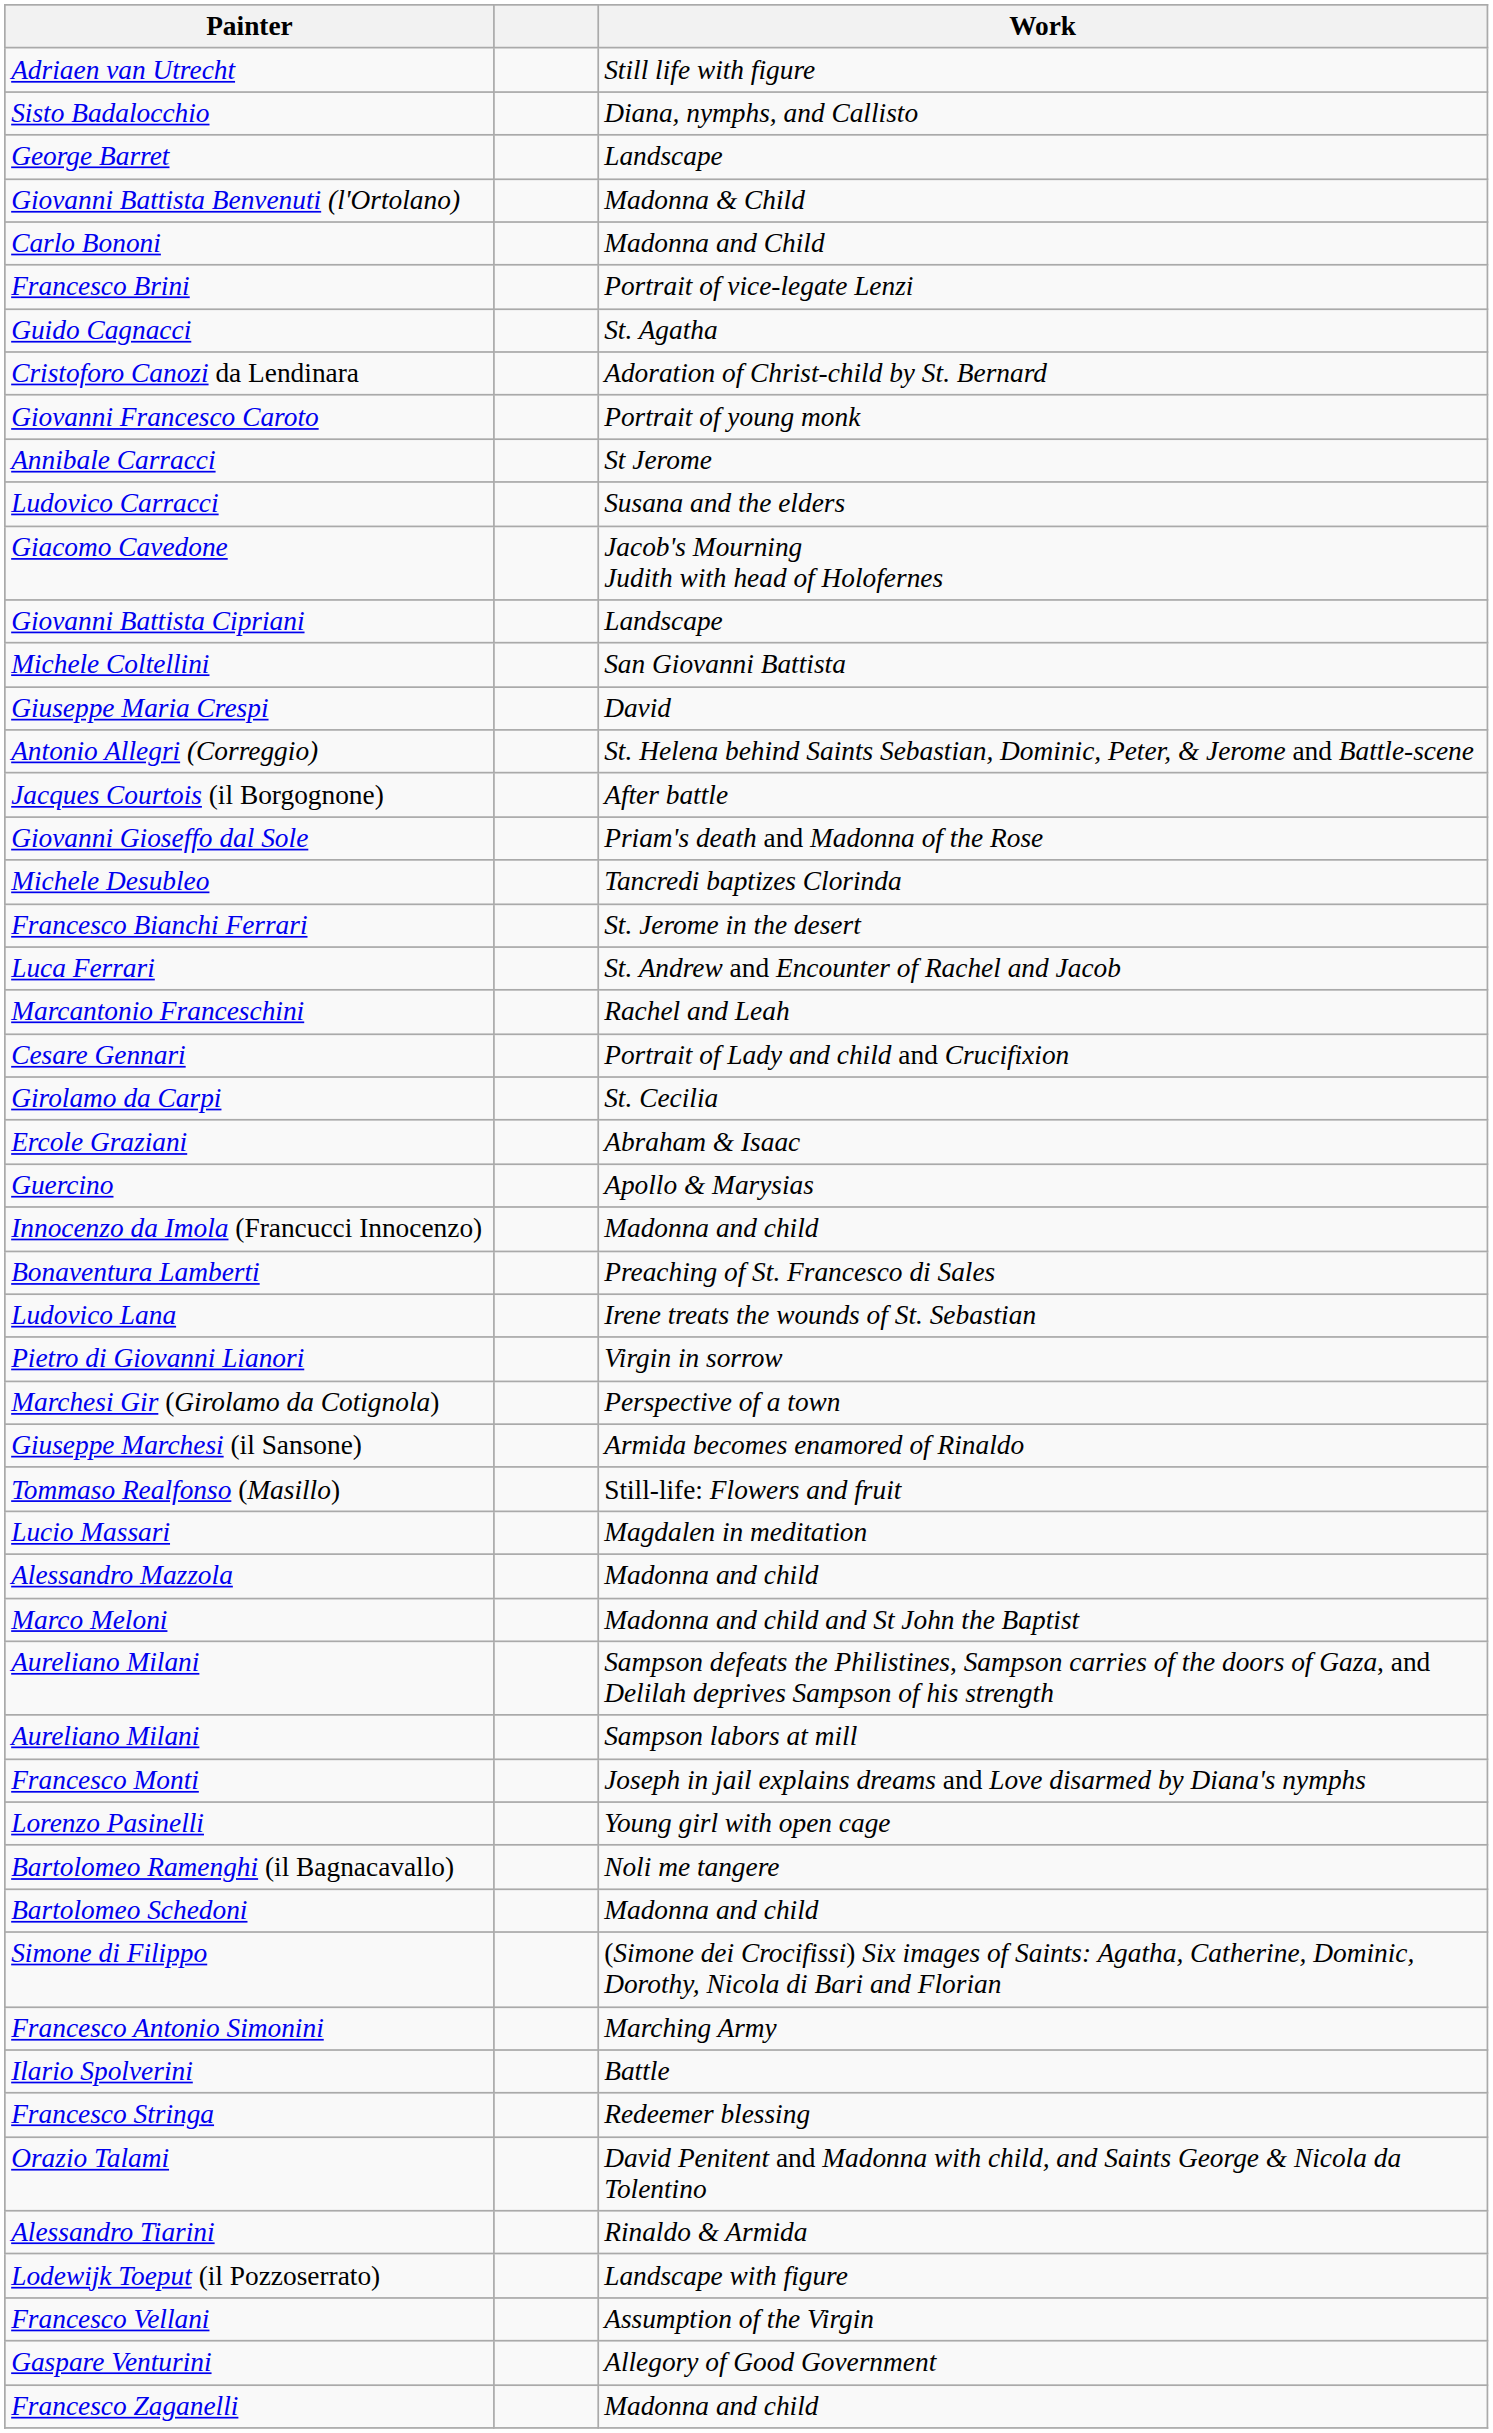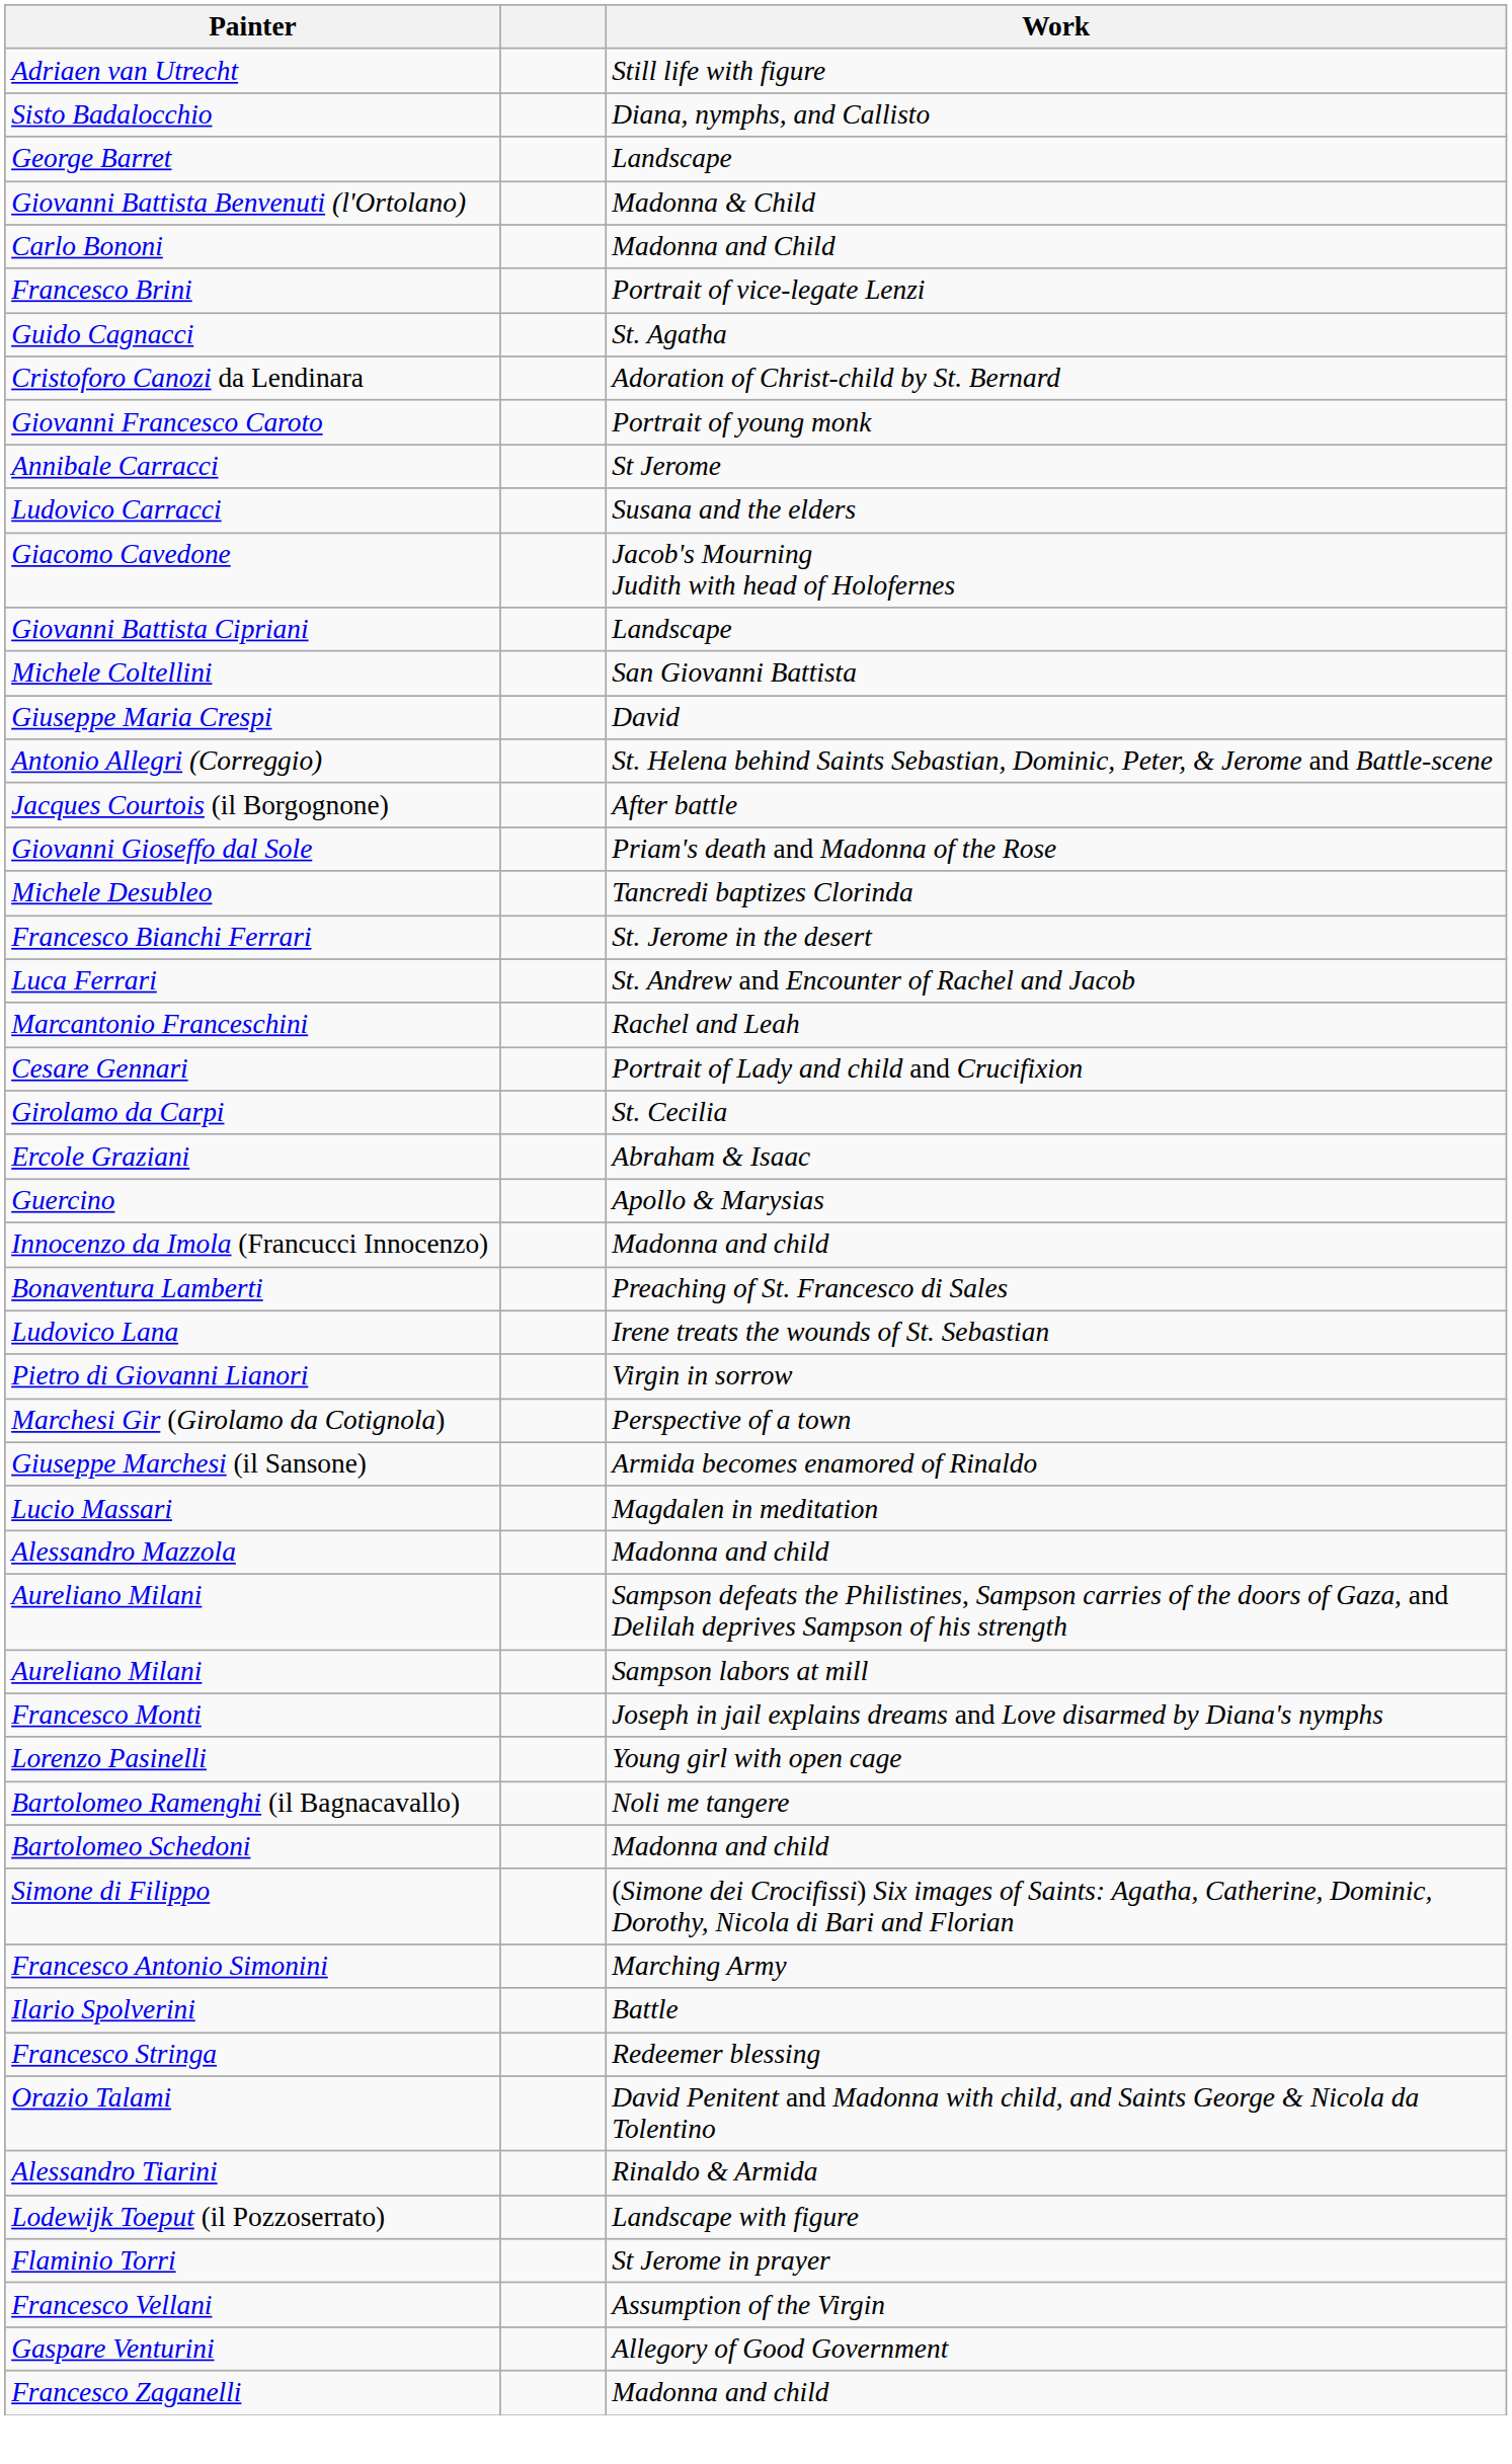- row: Tommaso Realfonso (Masillo) | Still-life: Flowers and fruit
- row: Marco Meloni | Madonna and child and St John the Baptist
+ row: Flaminio Torri | St Jerome in prayer
